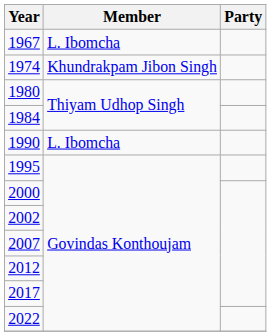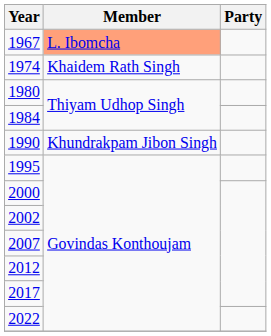1967 | Member: no background -> lightsalmon background
1974 | Member: Khundrakpam Jibon Singh -> Khaidem Rath Singh
1990 | Member: L. Ibomcha -> Khundrakpam Jibon Singh
